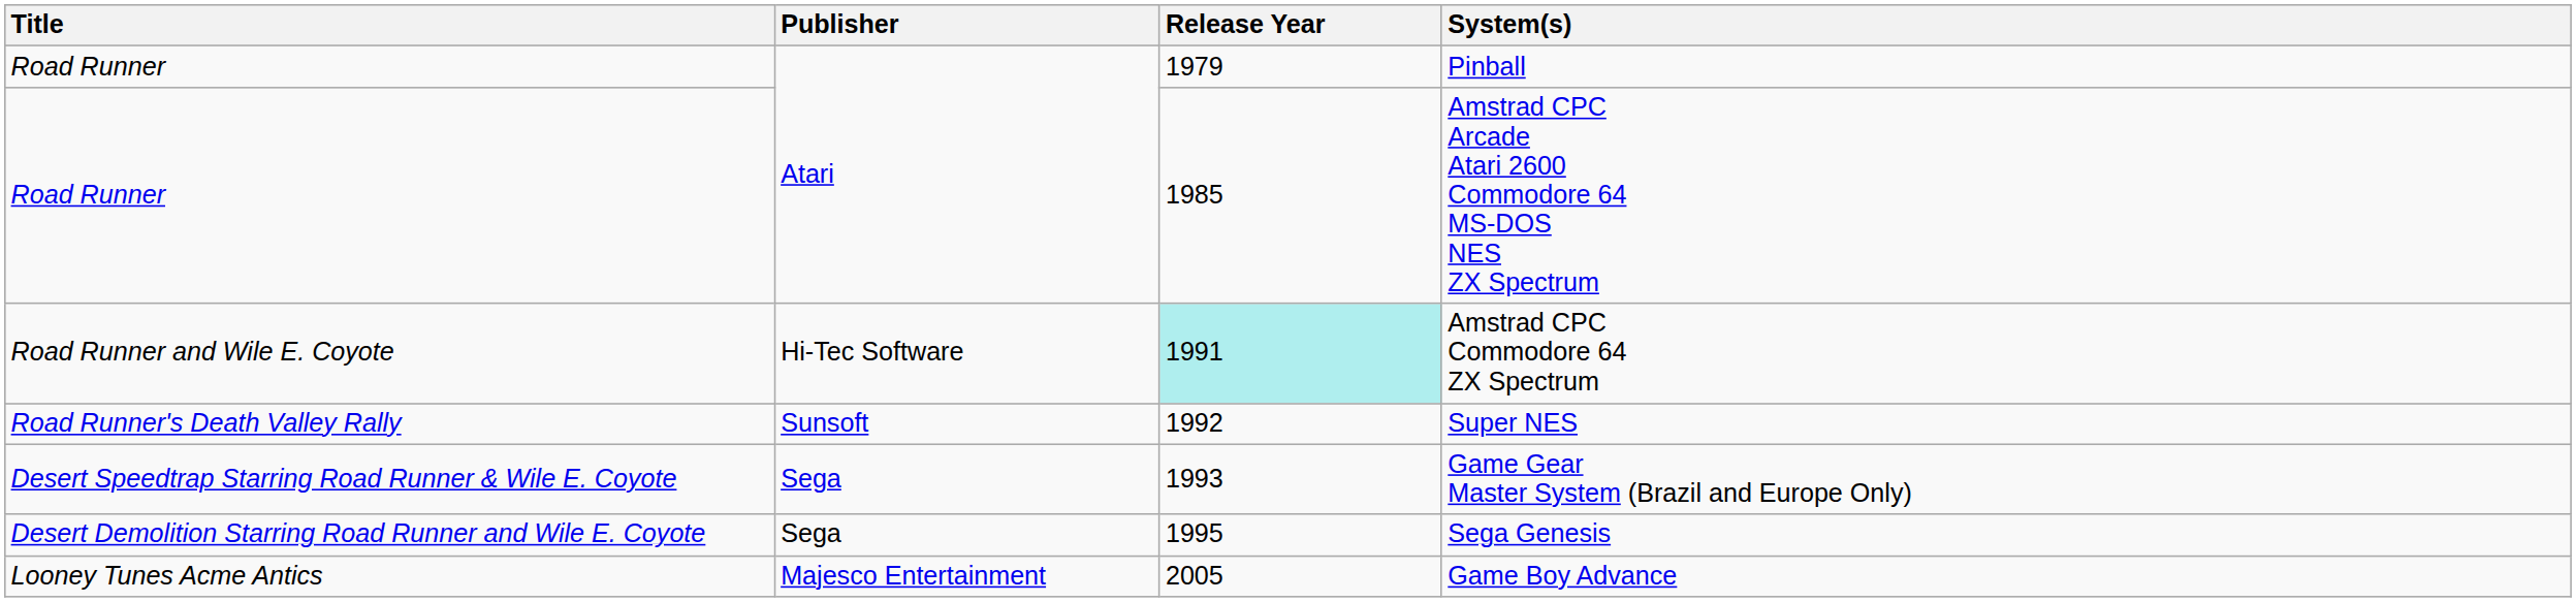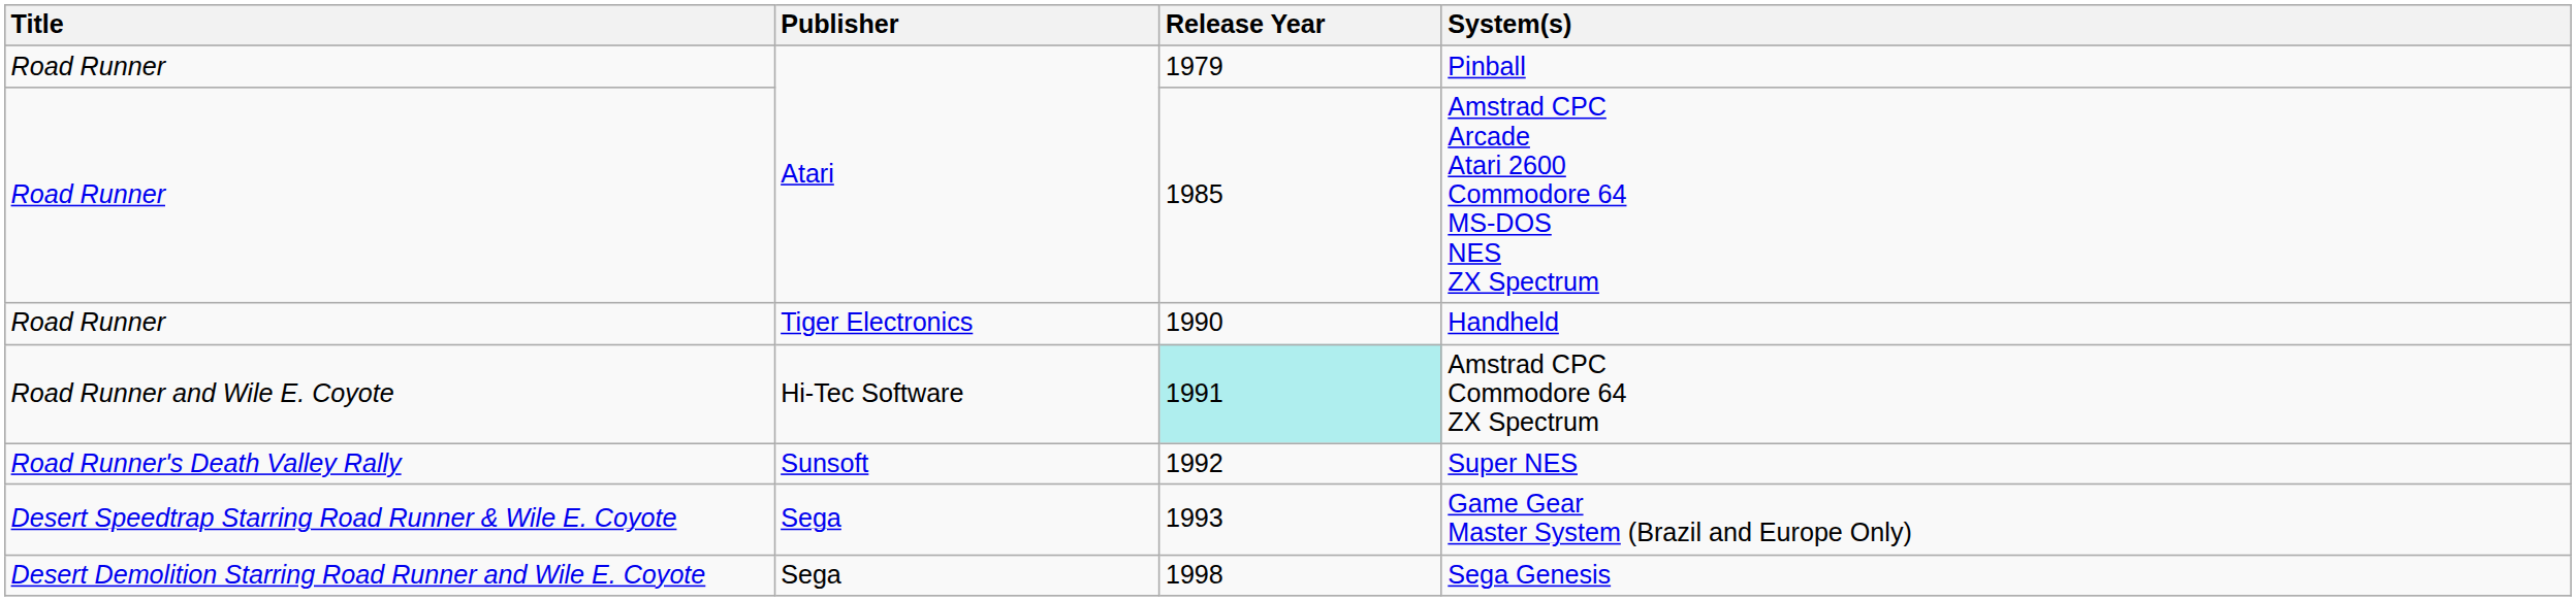+ row: Road Runner | Tiger Electronics | 1990 | Handheld
Sega Genesis | Release Year: 1995 -> 1998
- row: Looney Tunes Acme Antics | Majesco Entertainment | 2005 | Game Boy Advance
